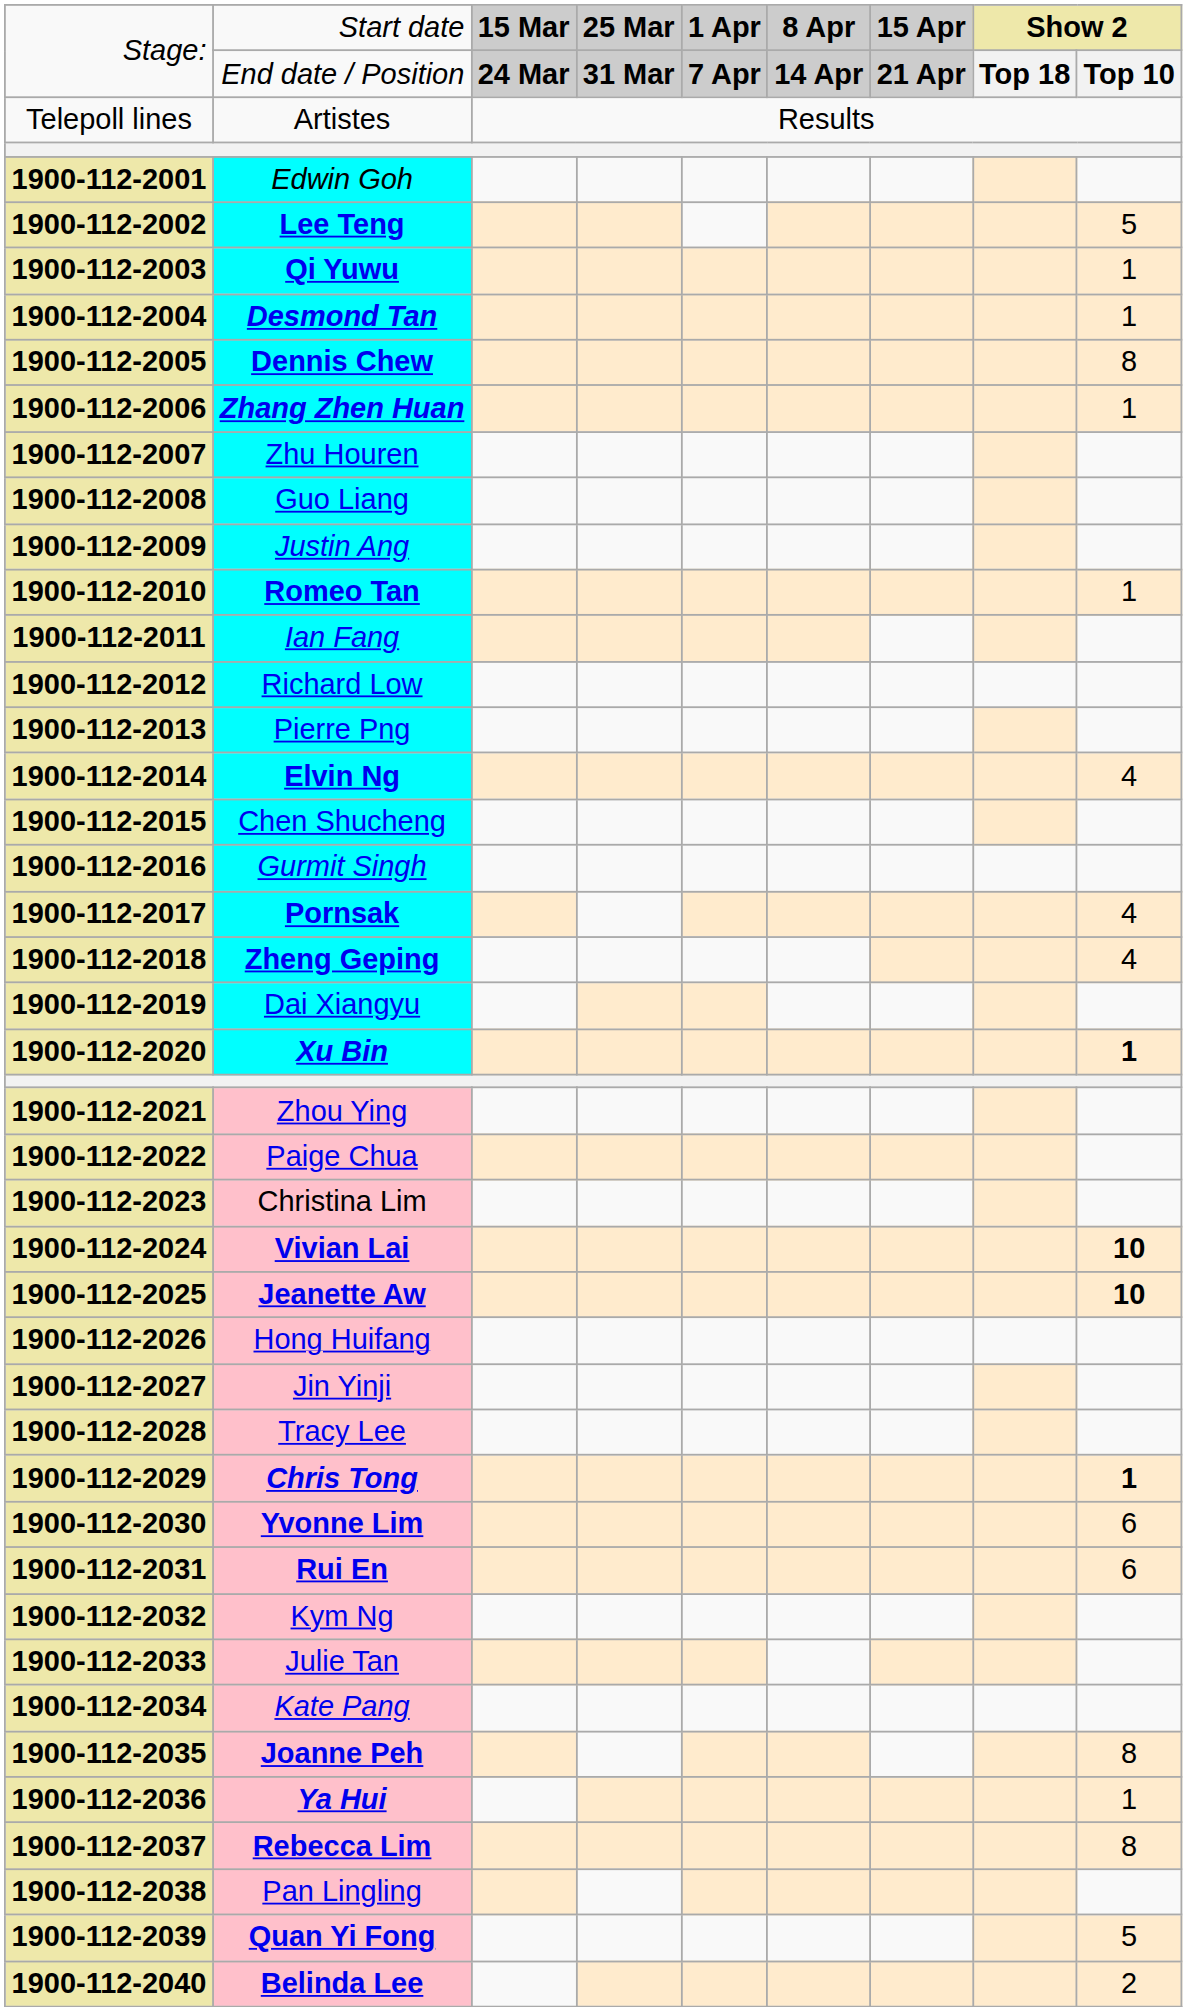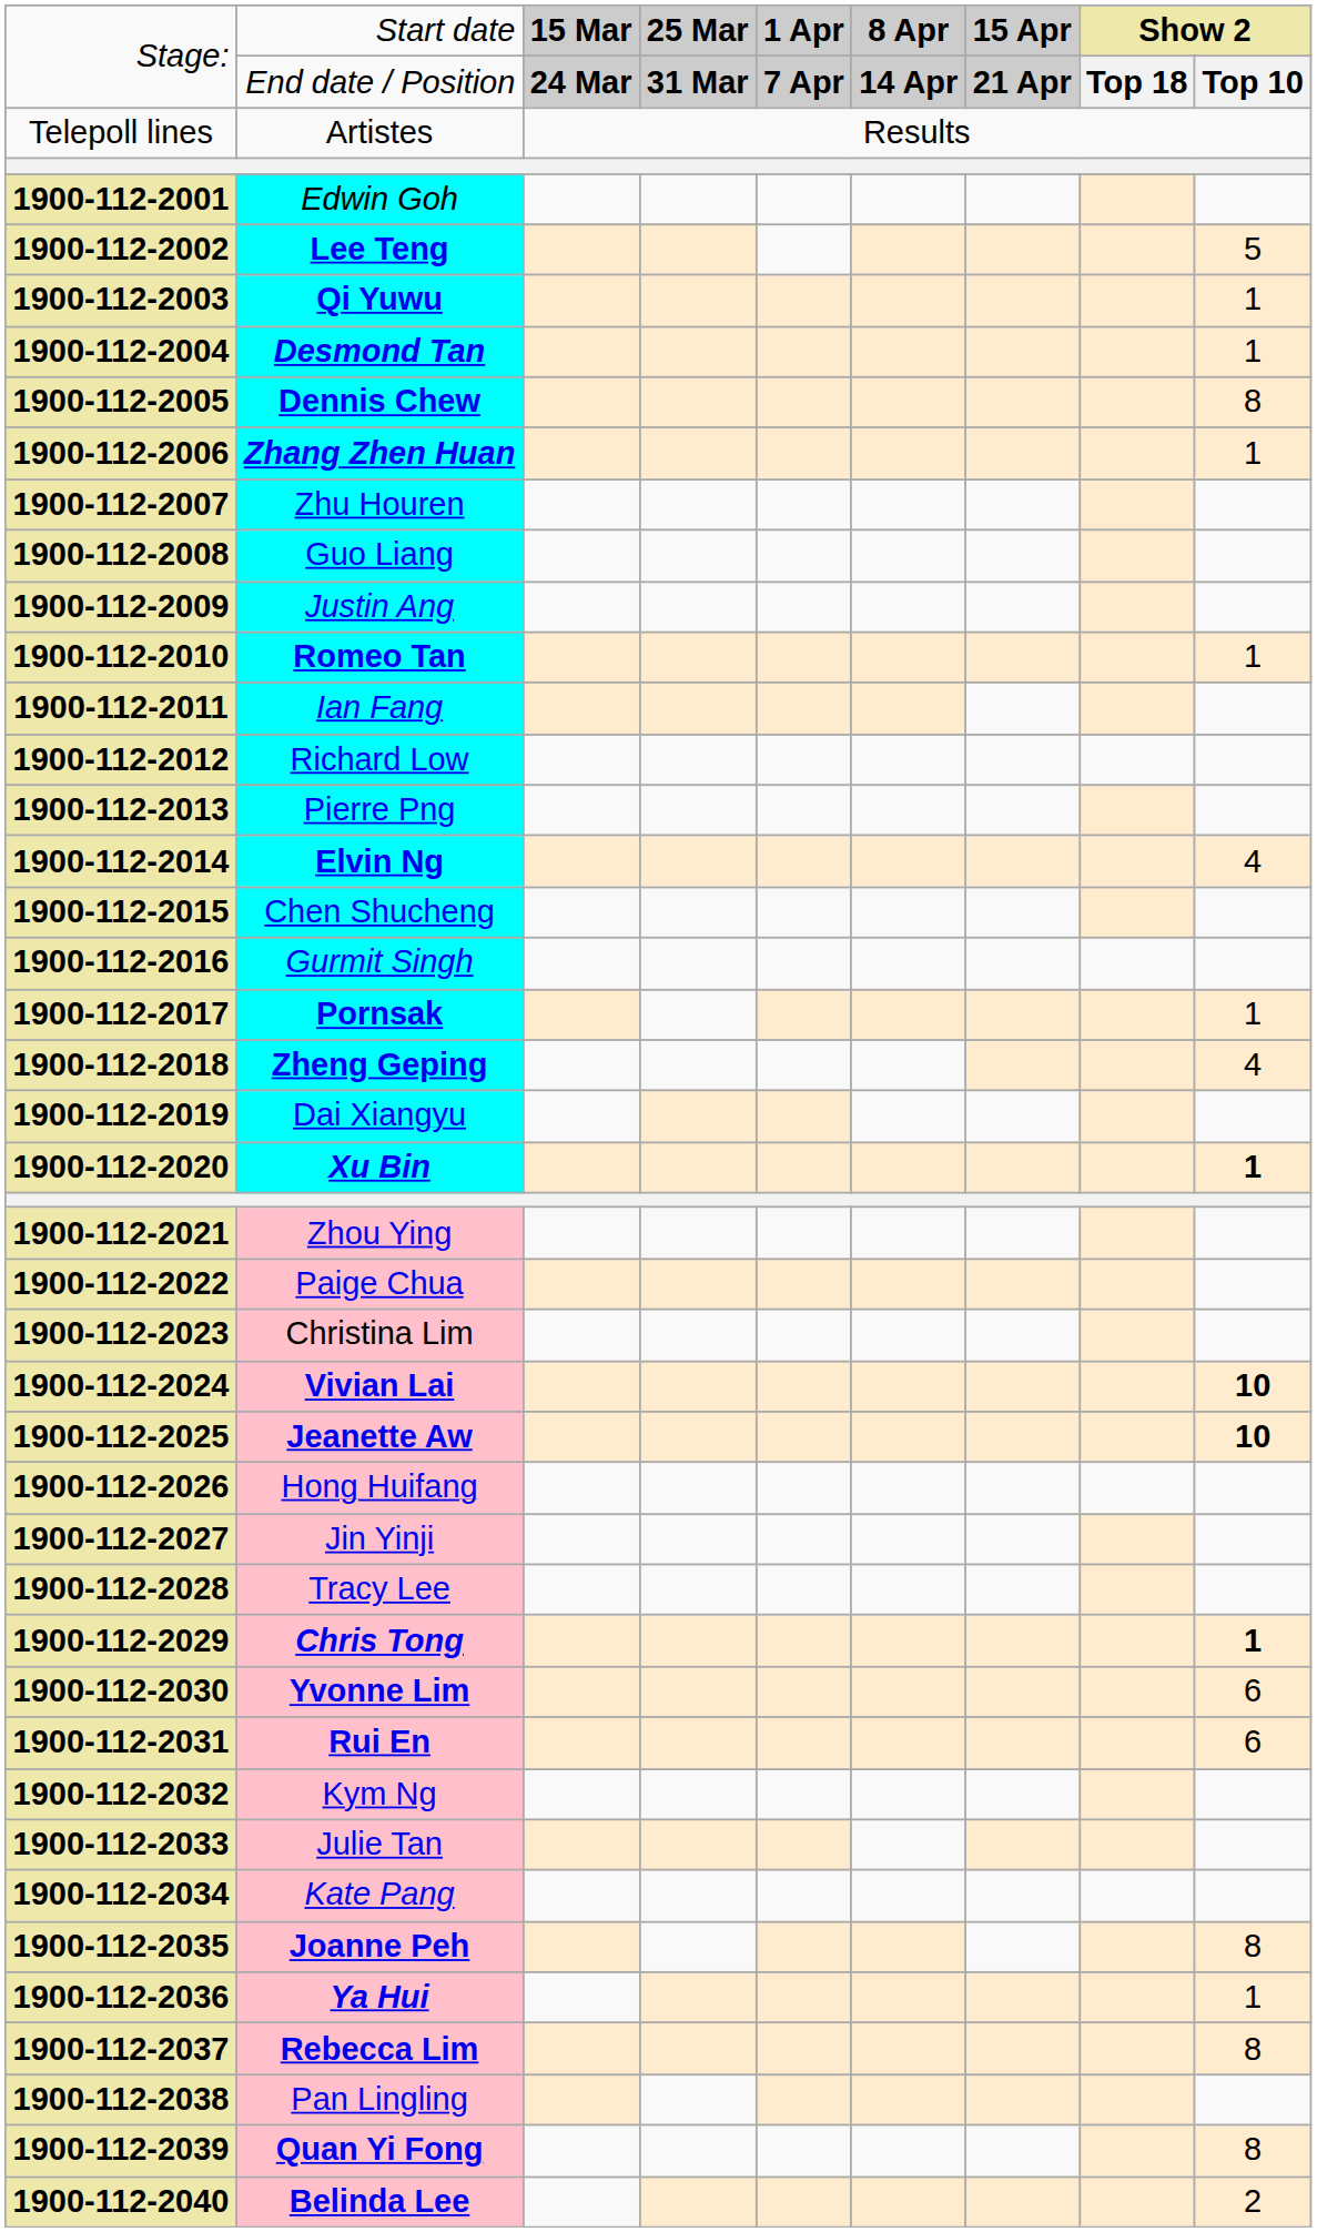Pornsak | column 9: 4 -> 1
Quan Yi Fong | column 9: 5 -> 8
